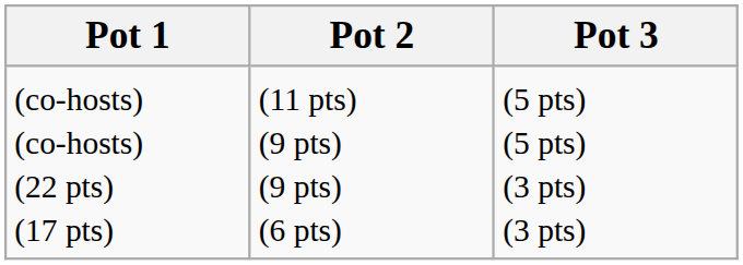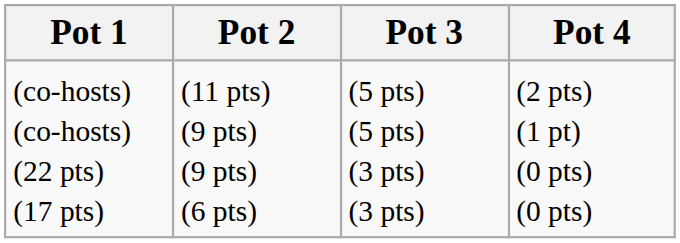+ column: Pot 4 | (2 pts) (1 pt) (0 pts) (0 pts)
